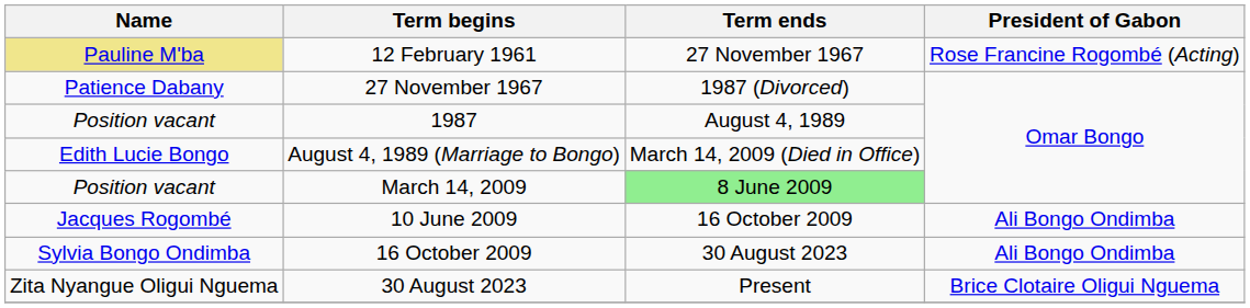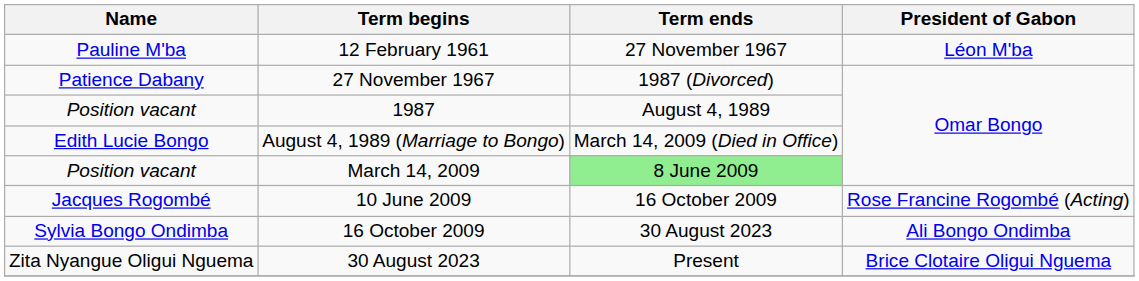12 February 1961 | Name: khaki background -> no background
12 February 1961 | President of Gabon: Rose Francine Rogombé (Acting) -> Léon M'ba
10 June 2009 | President of Gabon: Ali Bongo Ondimba -> Rose Francine Rogombé (Acting)
